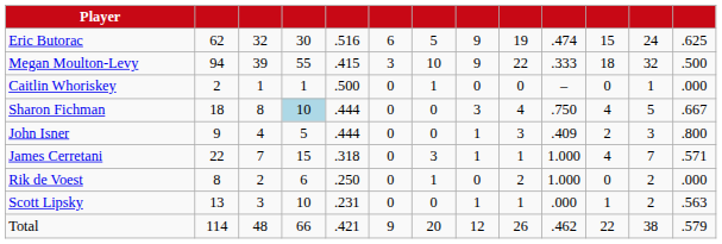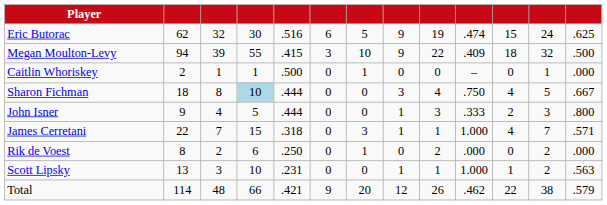Megan Moulton-Levy | column 10: .333 -> .409
John Isner | column 10: .409 -> .333
Rik de Voest | column 10: 1.000 -> .000
Scott Lipsky | column 10: .000 -> 1.000
